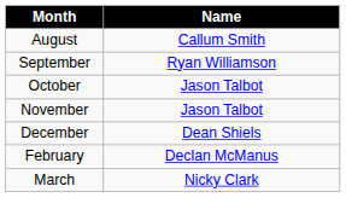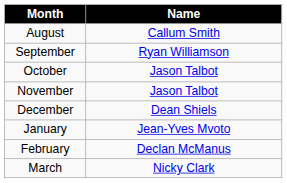+ row: January | Jean-Yves Mvoto
